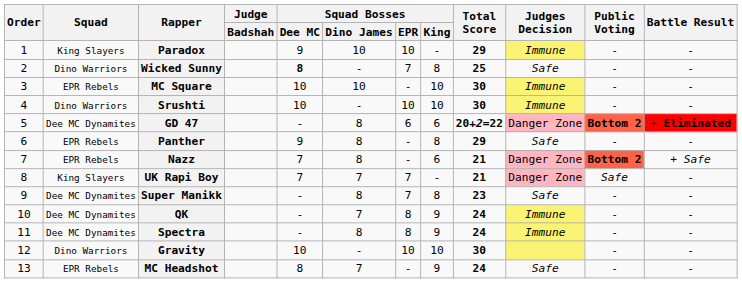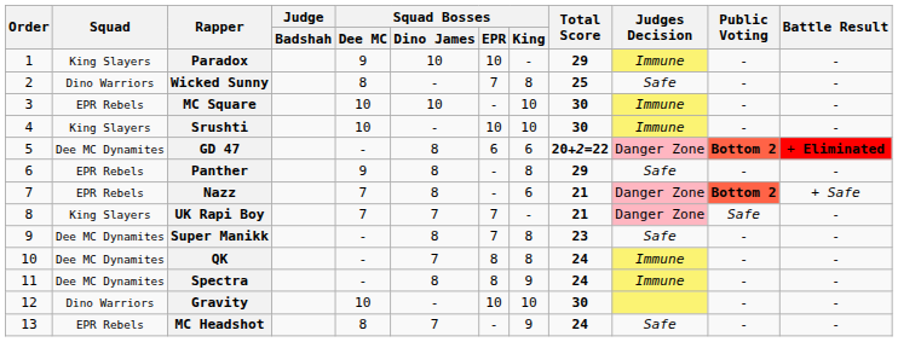Wicked Sunny | Squad Bosses / Dee MC: bold -> normal
Srushti | Squad: Dino Warriors -> King Slayers
QK | Squad Bosses / King: 9 -> 8
